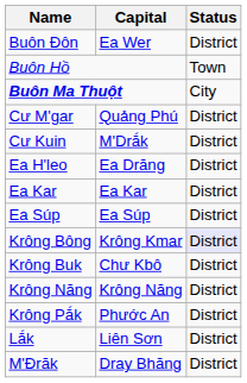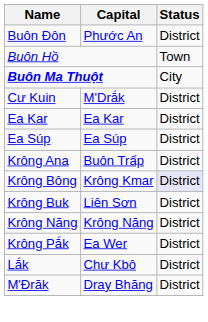Buôn Đôn | Capital: Ea Wer -> Phước An
- row: Cư M'gar | Quảng Phú | District
- row: Ea H'leo | Ea Drăng | District
+ row: Krông Ana | Buôn Trấp | District
Krông Buk | Capital: Chư Kbô -> Liên Sơn
Krông Pắk | Capital: Phước An -> Ea Wer
Lắk | Capital: Liên Sơn -> Chư Kbô
